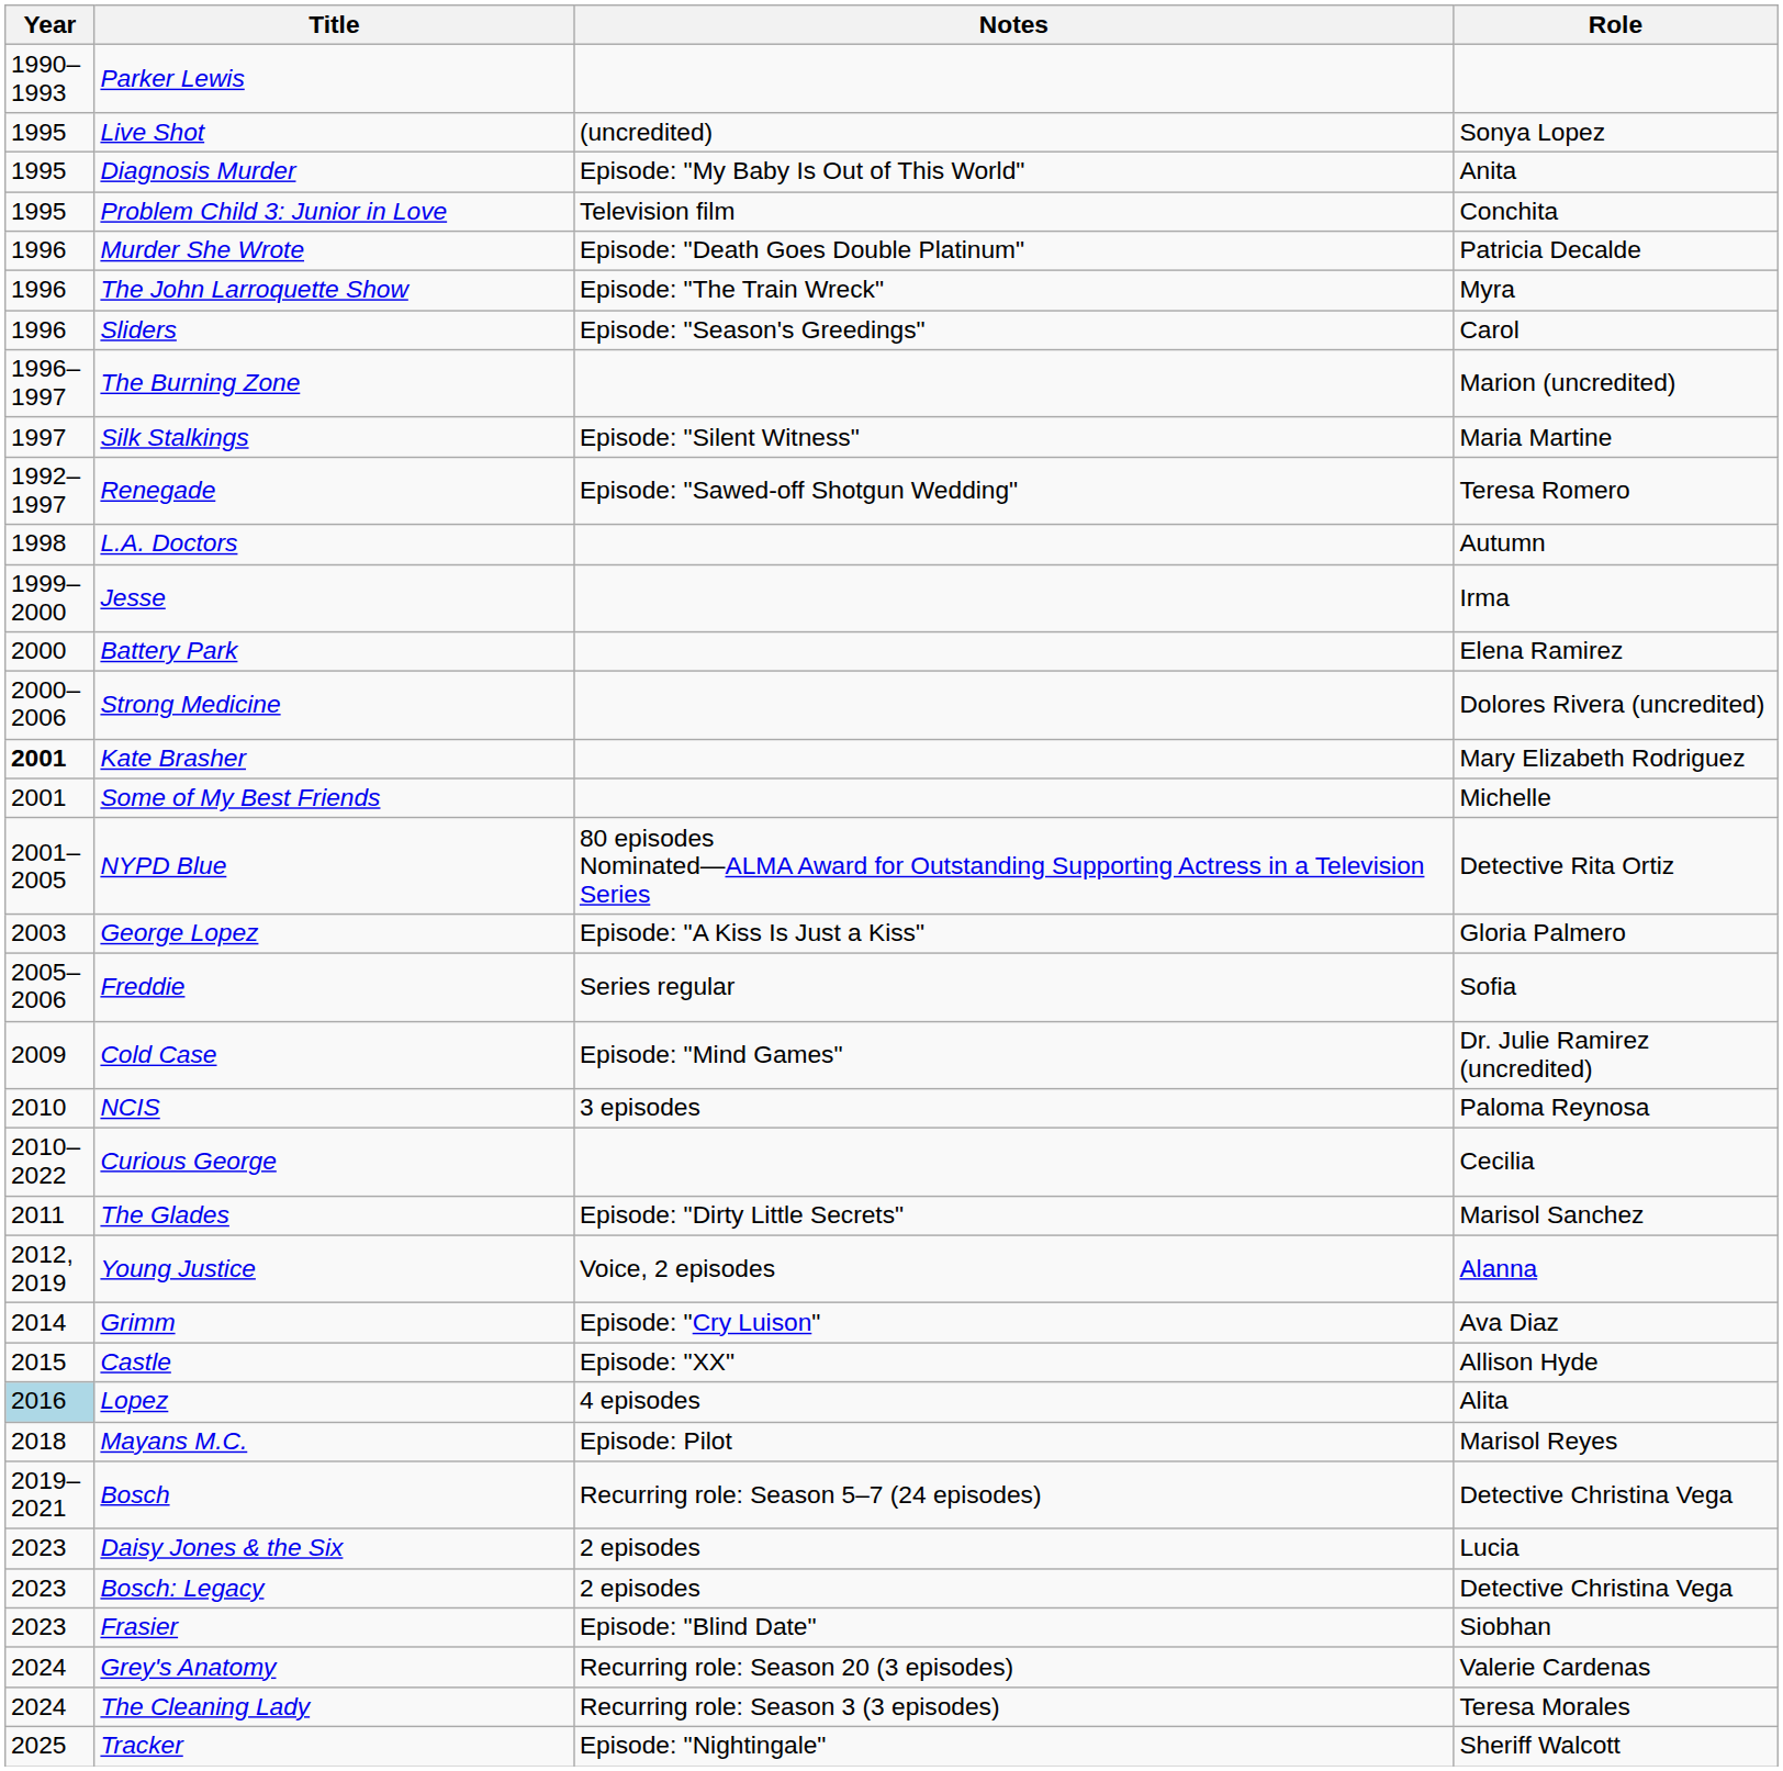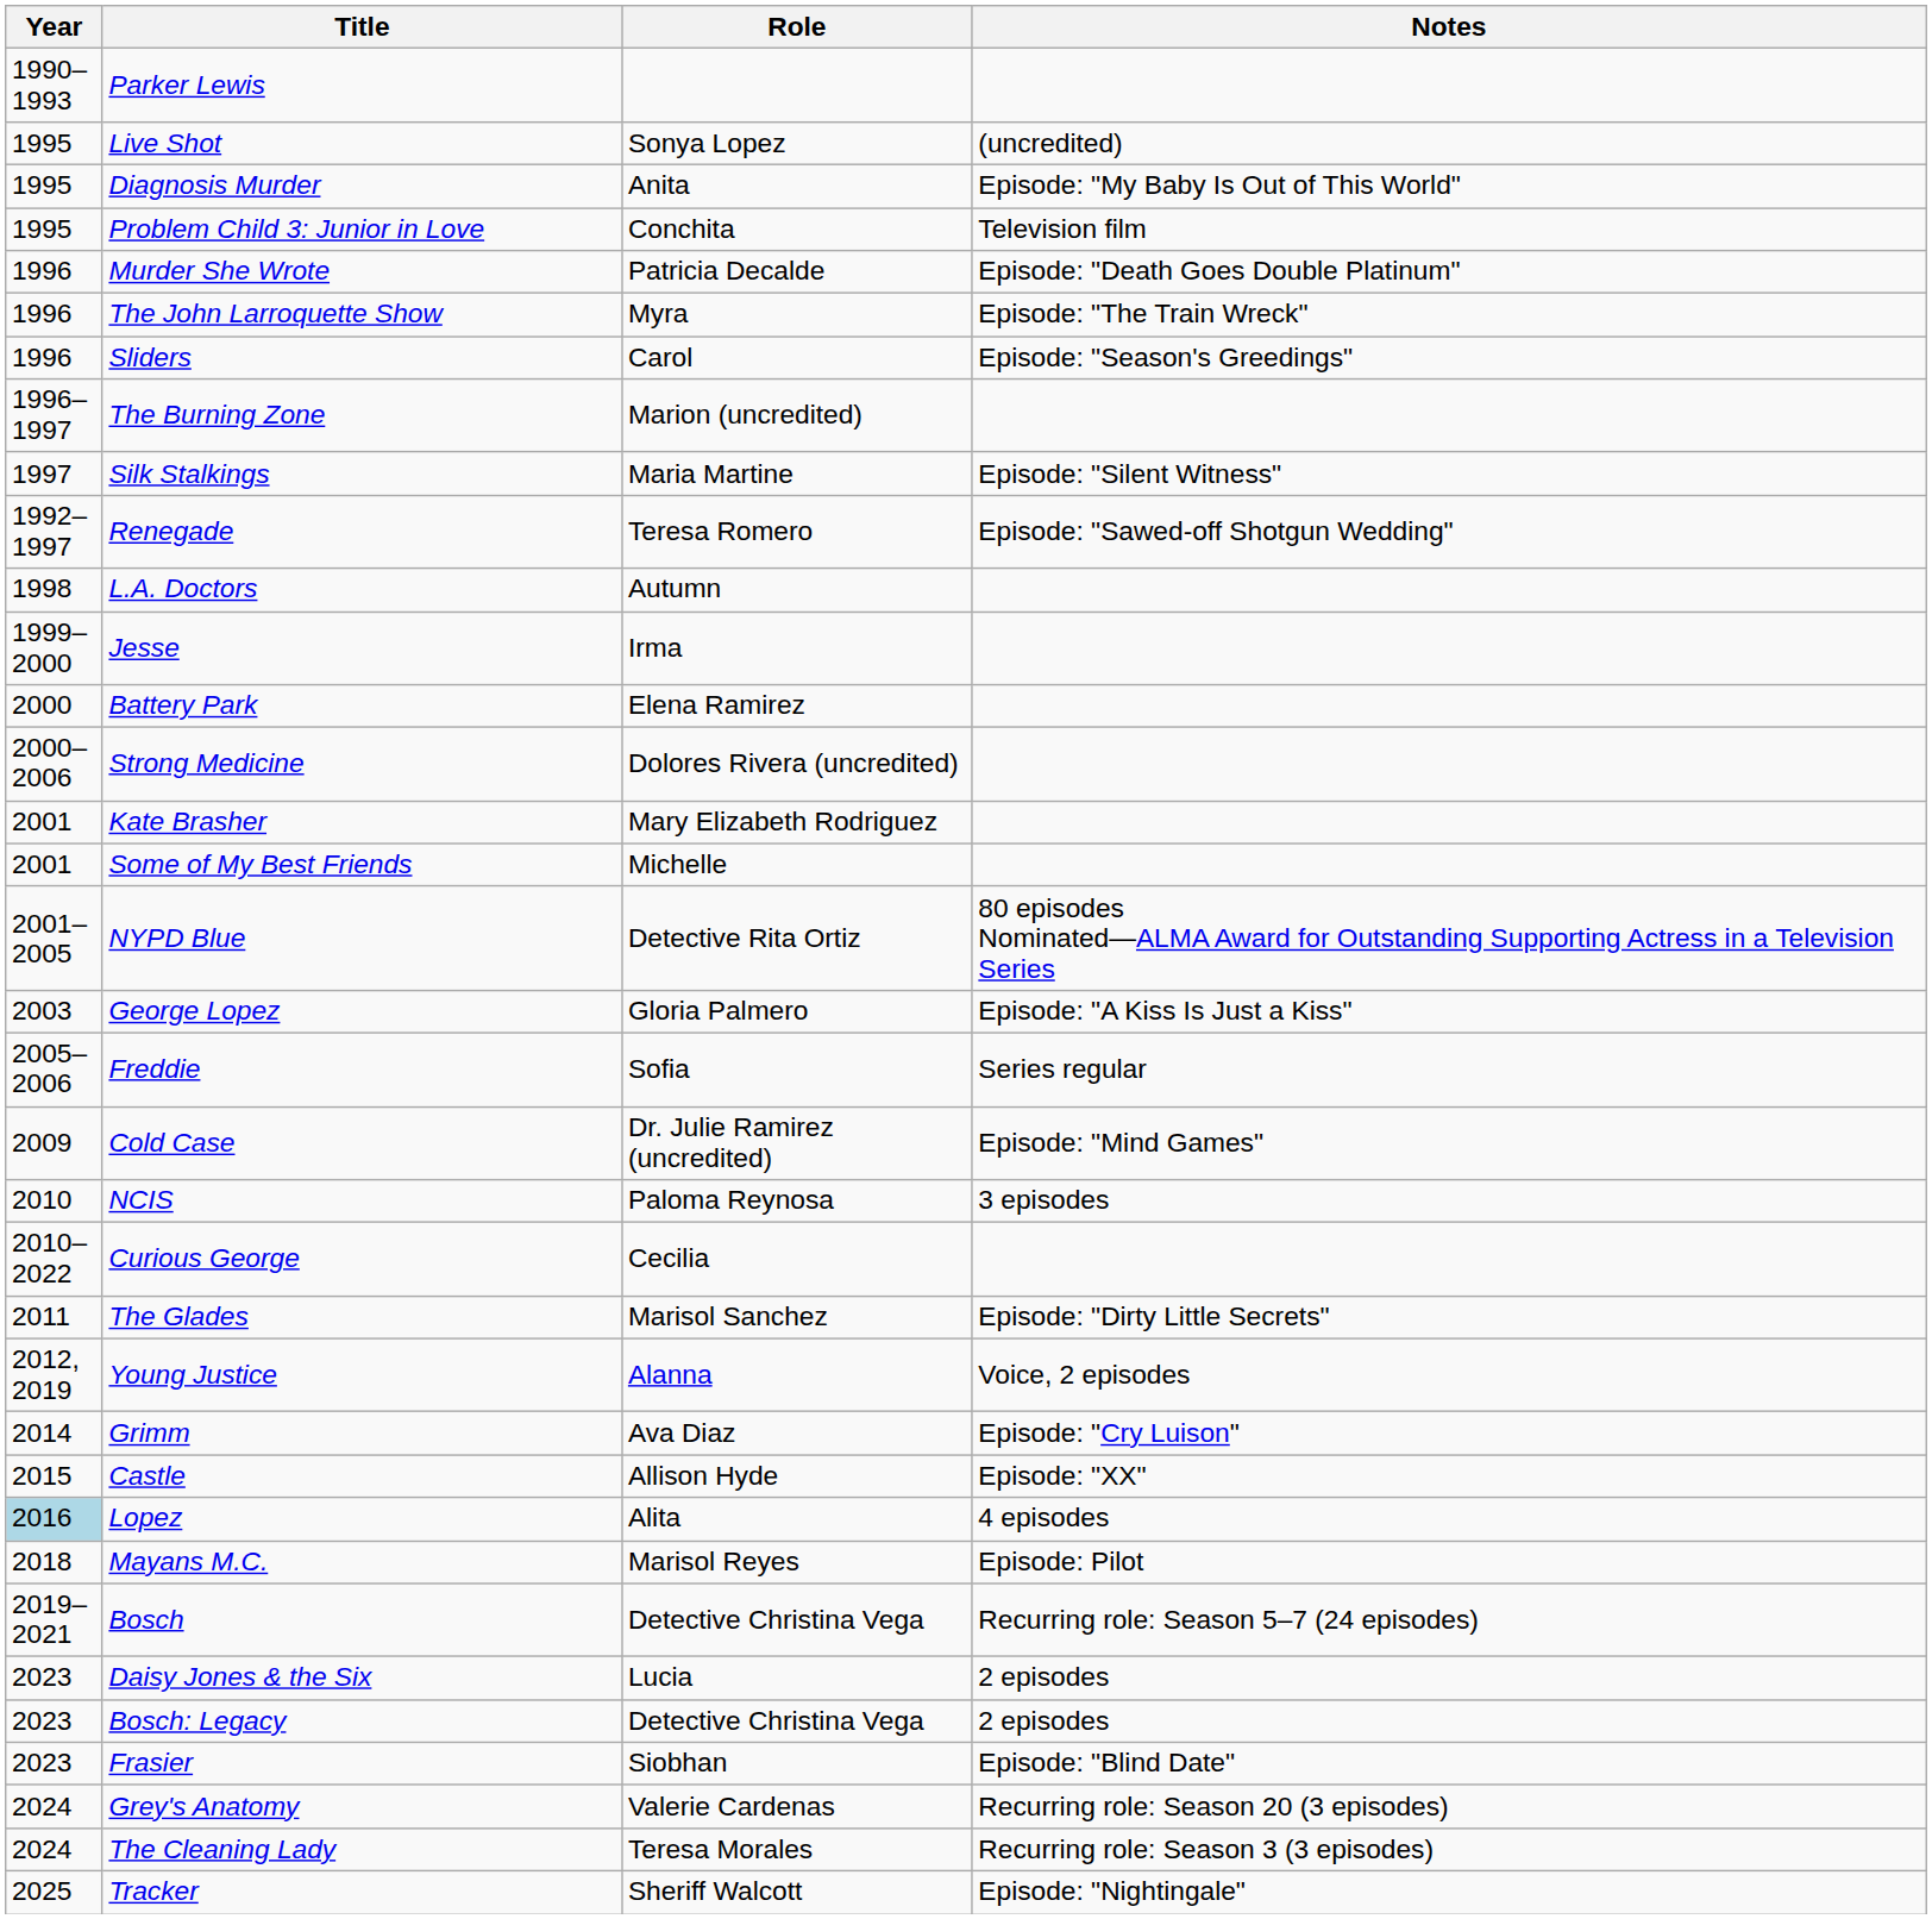columns swapped: Role <-> Notes
Kate Brasher | Year: bold -> normal
